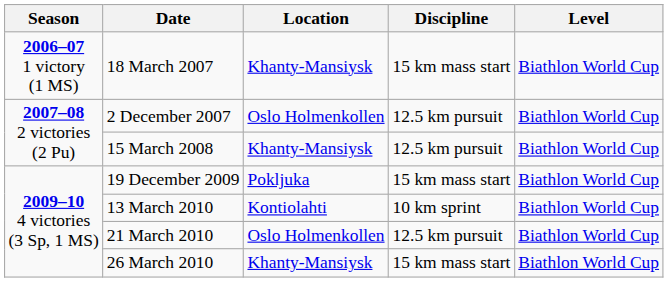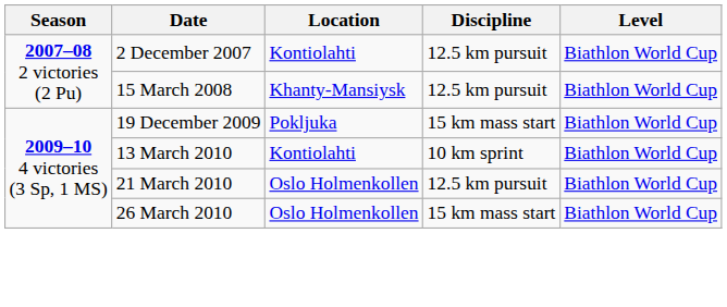- row: 2006–07 1 victory (1 MS) | 18 March 2007 | Khanty-Mansiysk | 15 km mass start | Biathlon World Cup
2 December 2007 | Location: Oslo Holmenkollen -> Kontiolahti
26 March 2010 | Location: Khanty-Mansiysk -> Oslo Holmenkollen
